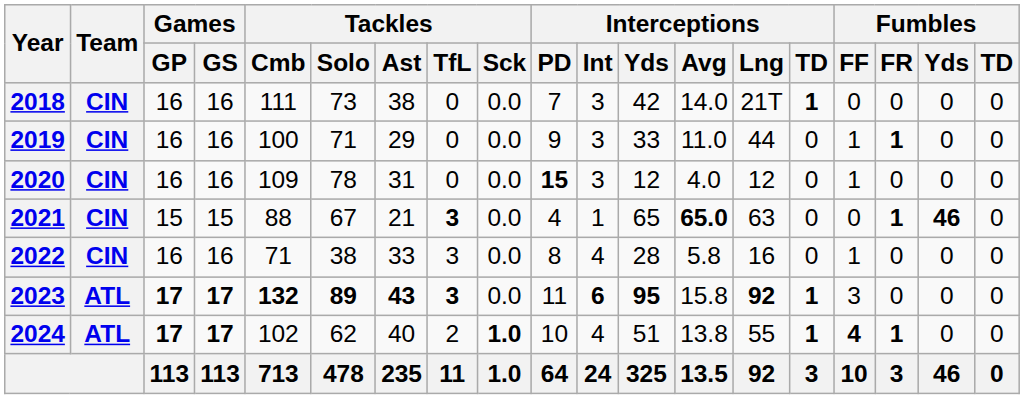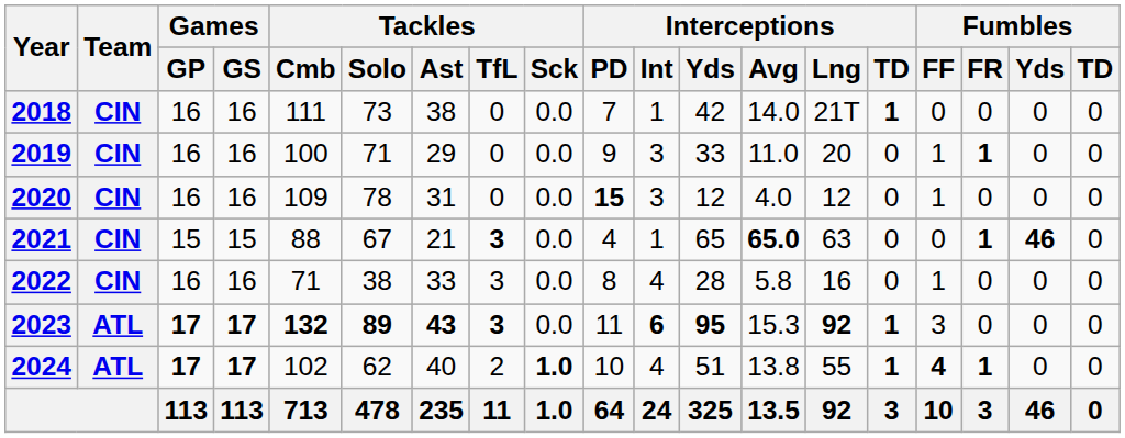2018 | Interceptions / Int: 3 -> 1
2019 | Interceptions / Lng: 44 -> 20
2023 | Interceptions / Avg: 15.8 -> 15.3
